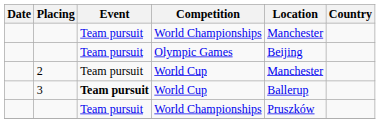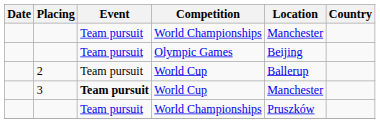2 | Location: Manchester -> Ballerup
3 | Location: Ballerup -> Manchester
